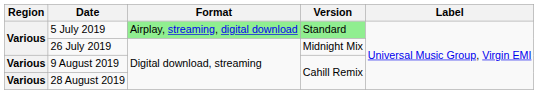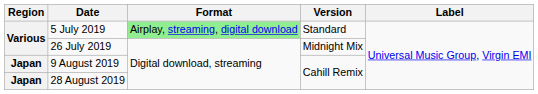5 July 2019 | Version: lightgreen background -> no background
9 August 2019 | Region: Various -> Japan
28 August 2019 | Region: Various -> Japan
